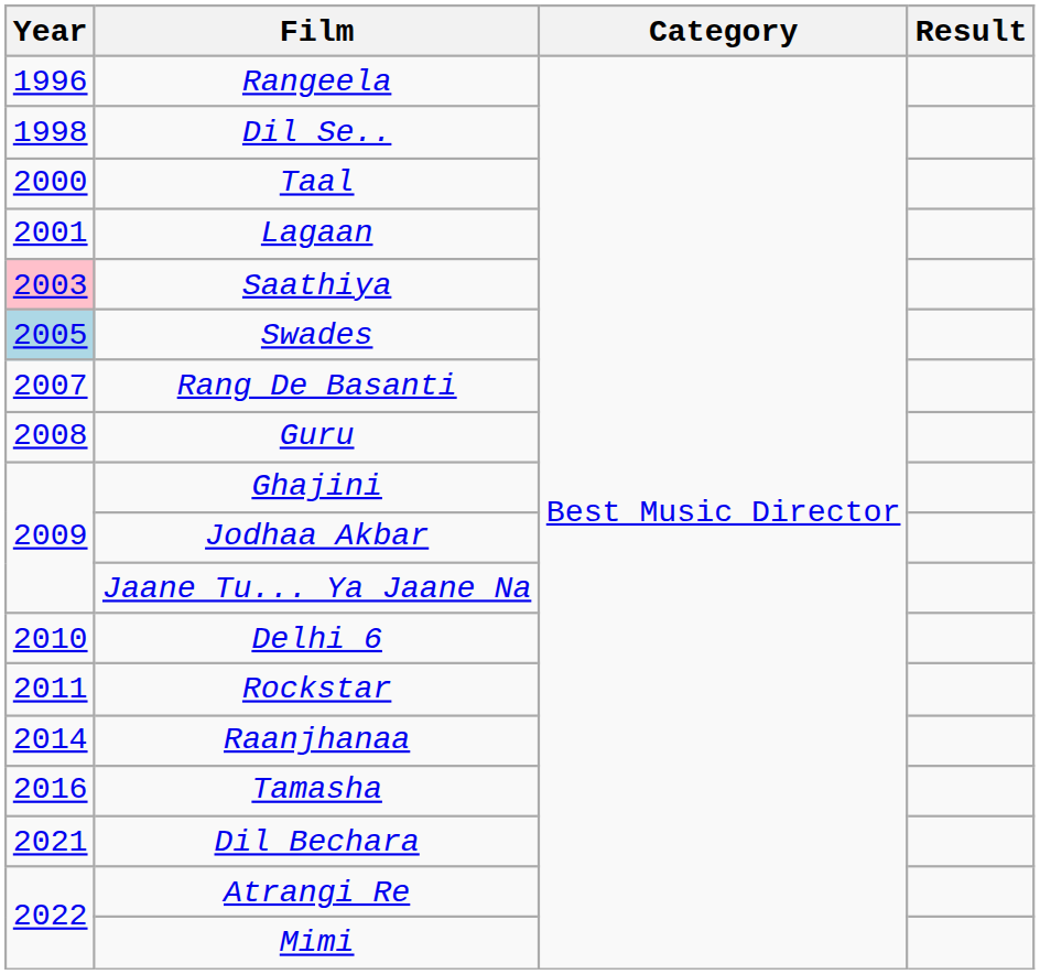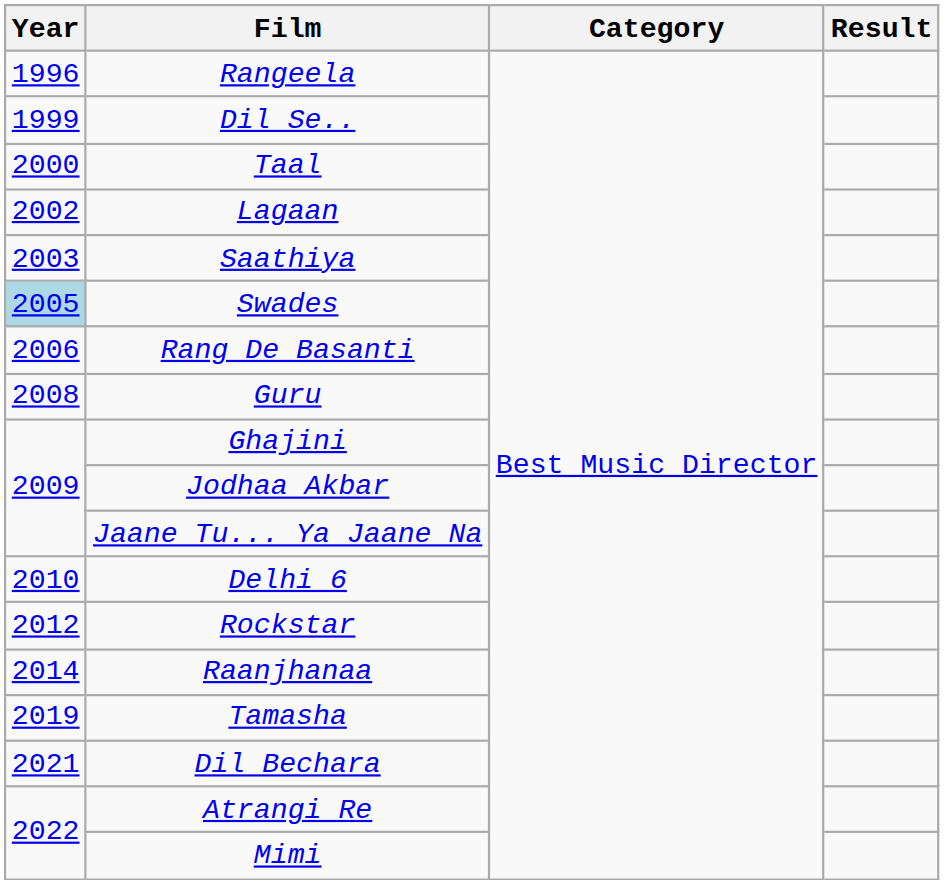Dil Se.. | Year: 1998 -> 1999
Lagaan | Year: 2001 -> 2002
Saathiya | Year: pink background -> no background
Rang De Basanti | Year: 2007 -> 2006
Rockstar | Year: 2011 -> 2012
Tamasha | Year: 2016 -> 2019
